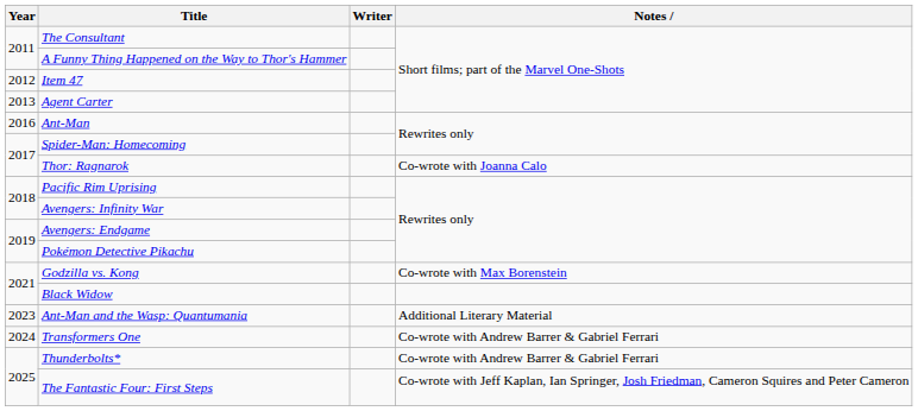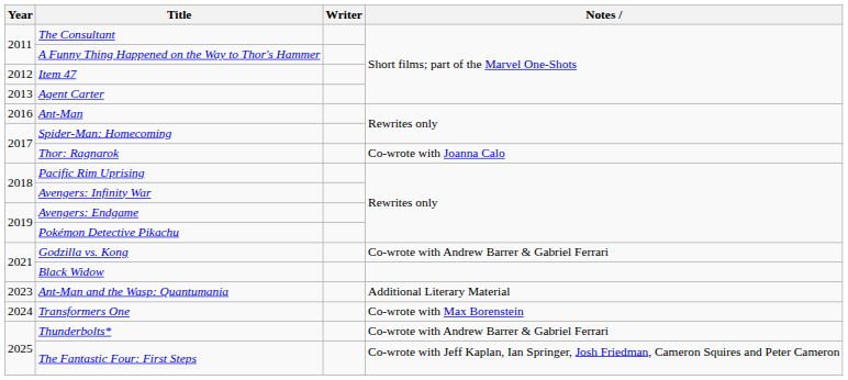Godzilla vs. Kong | Notes: Co-wrote with Max Borenstein -> Co-wrote with Andrew Barrer & Gabriel Ferrari
Transformers One | Notes: Co-wrote with Andrew Barrer & Gabriel Ferrari -> Co-wrote with Max Borenstein
